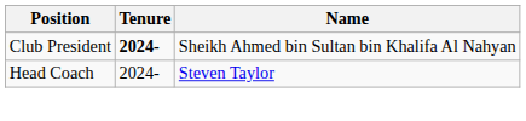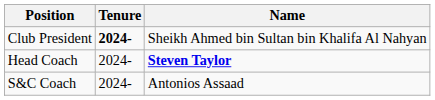Head Coach | Name: normal -> bold
+ row: S&C Coach | 2024- | Antonios Assaad
